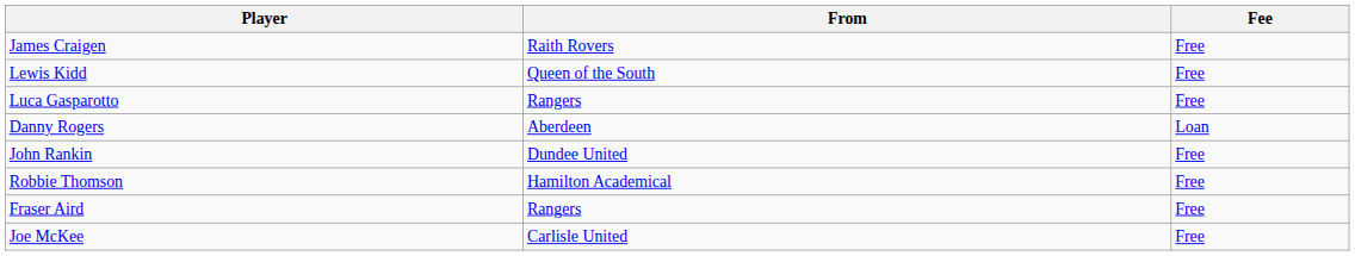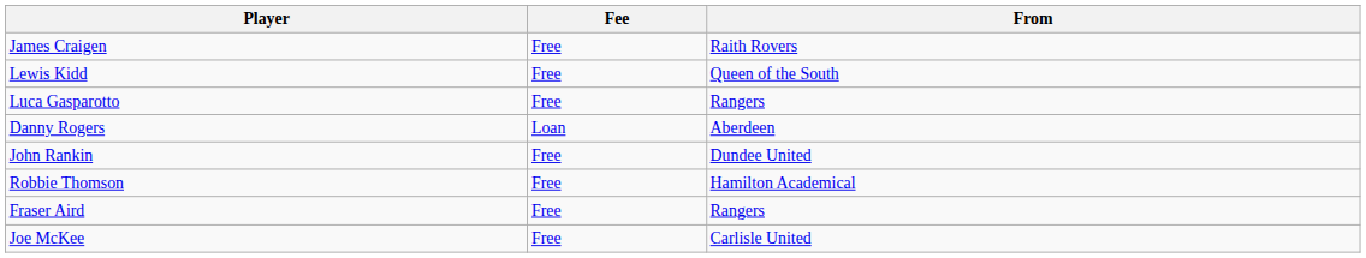columns swapped: From <-> Fee
